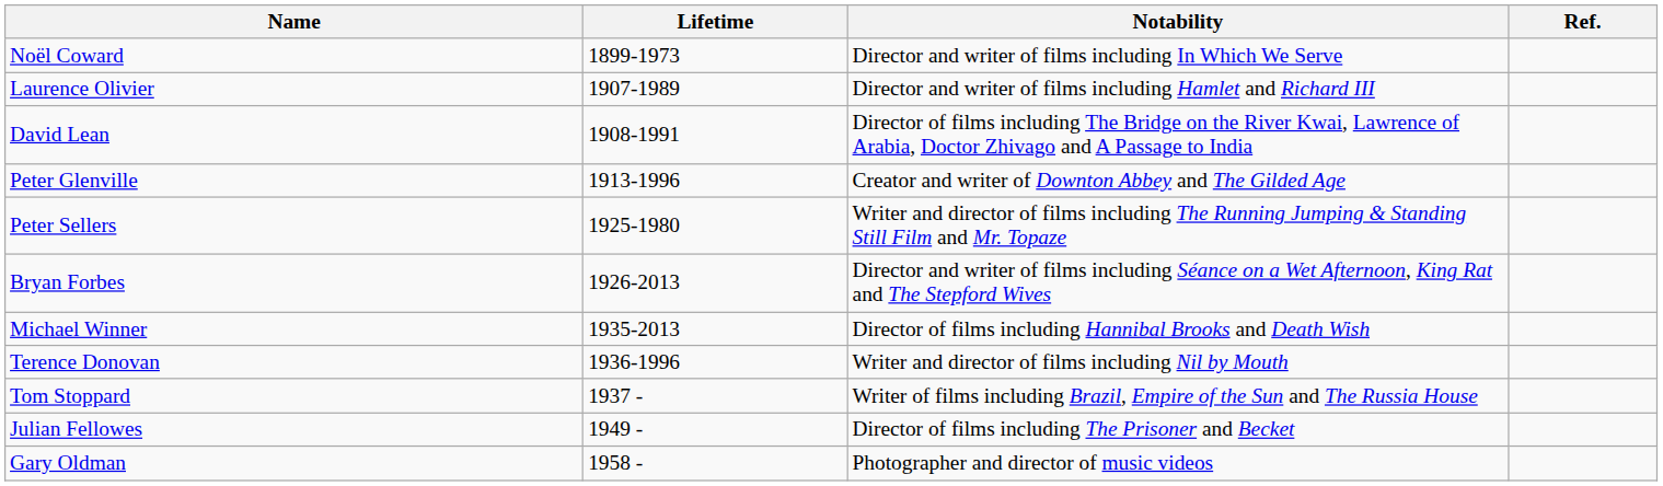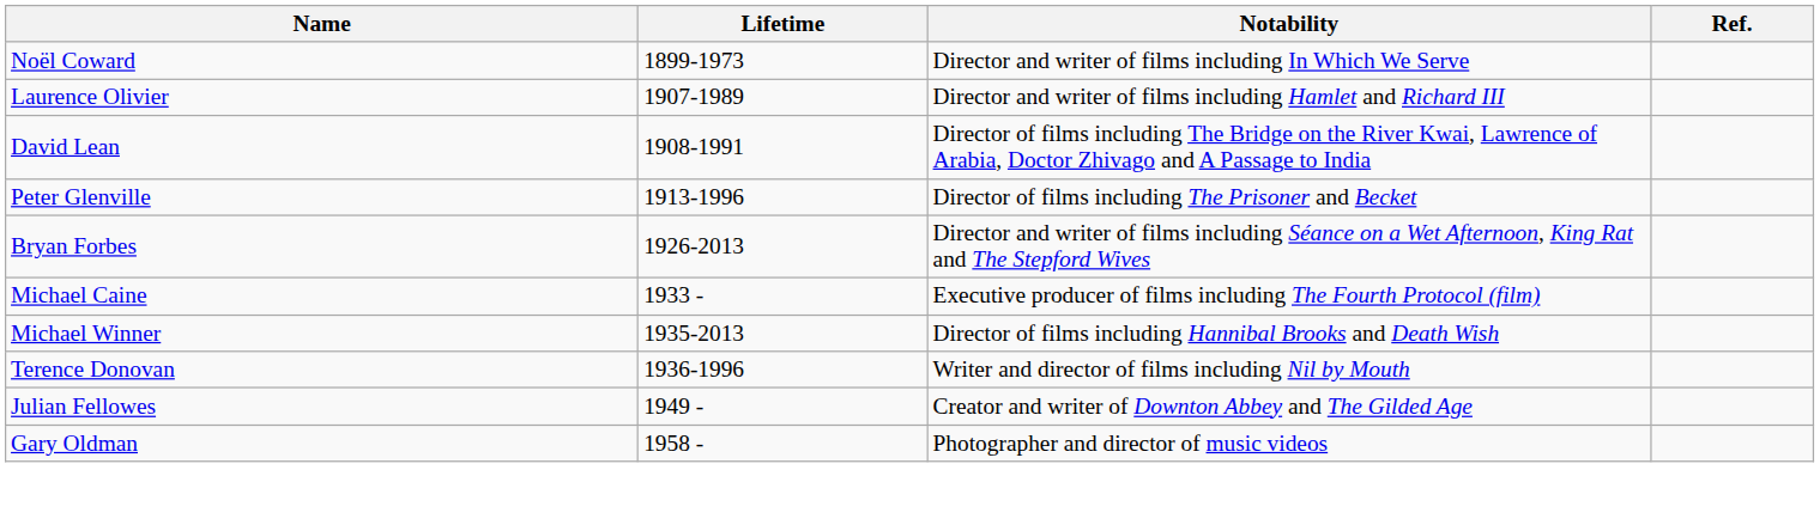Peter Glenville | Notability: Creator and writer of Downton Abbey and The Gilded Age -> Director of films including The Prisoner and Becket
- row: Peter Sellers | 1925-1980 | Writer and director of films including The Running Jumping & Standing Still Film and Mr. Topaze
+ row: Michael Caine | 1933 - | Executive producer of films including The Fourth Protocol (film)
- row: Tom Stoppard | 1937 - | Writer of films including Brazil, Empire of the Sun and The Russia House
Julian Fellowes | Notability: Director of films including The Prisoner and Becket -> Creator and writer of Downton Abbey and The Gilded Age
